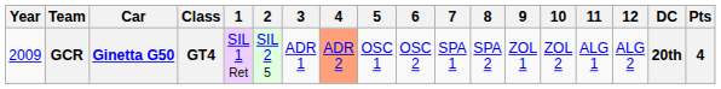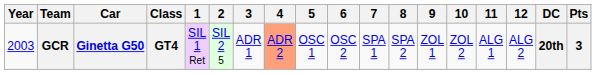GCR | Year: 2009 -> 2003
GCR | Pts: 4 -> 3
